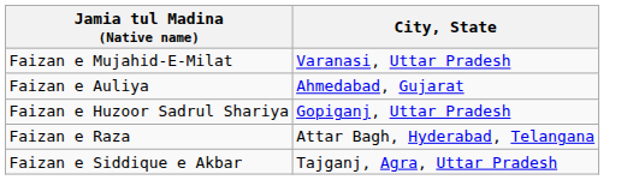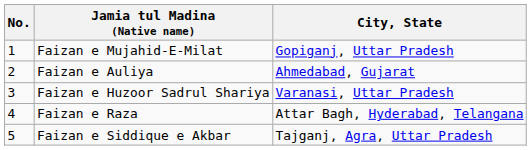+ column: No. | 1 | 2 | 3 | 4 | 5
Faizan e Mujahid-E-Milat | City, State: Varanasi, Uttar Pradesh -> Gopiganj, Uttar Pradesh
Faizan e Huzoor Sadrul Shariya | City, State: Gopiganj, Uttar Pradesh -> Varanasi, Uttar Pradesh
